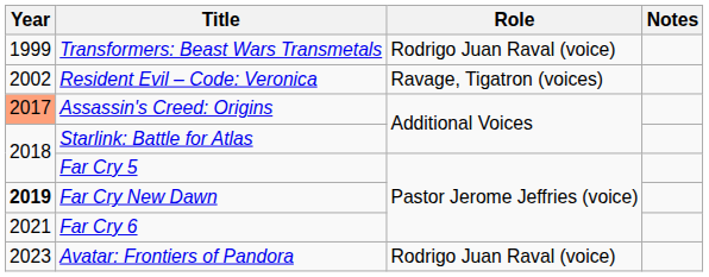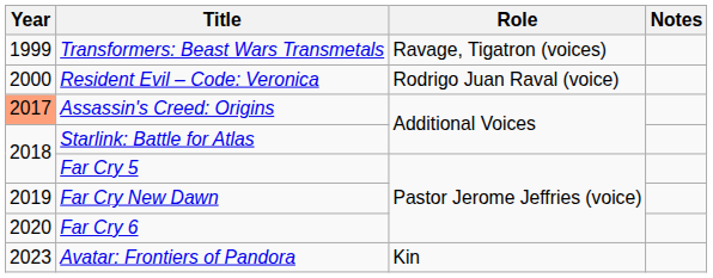Transformers: Beast Wars Transmetals | Role: Rodrigo Juan Raval (voice) -> Ravage, Tigatron (voices)
Resident Evil – Code: Veronica | Year: 2002 -> 2000
Resident Evil – Code: Veronica | Role: Ravage, Tigatron (voices) -> Rodrigo Juan Raval (voice)
Far Cry New Dawn | Year: bold -> normal
Far Cry 6 | Year: 2021 -> 2020
Avatar: Frontiers of Pandora | Role: Rodrigo Juan Raval (voice) -> Kin
